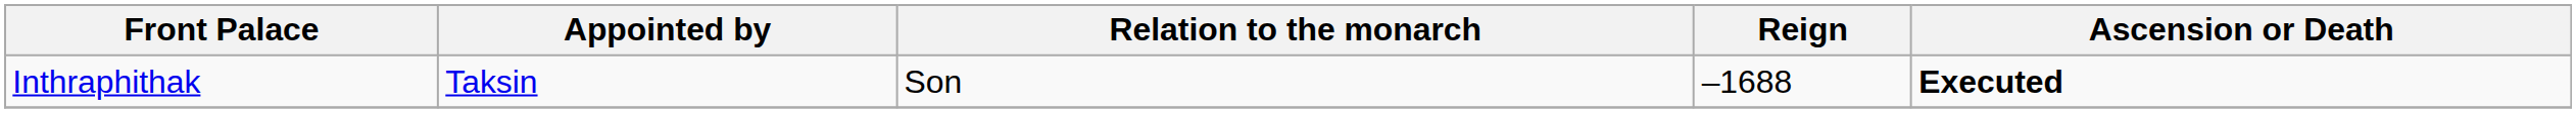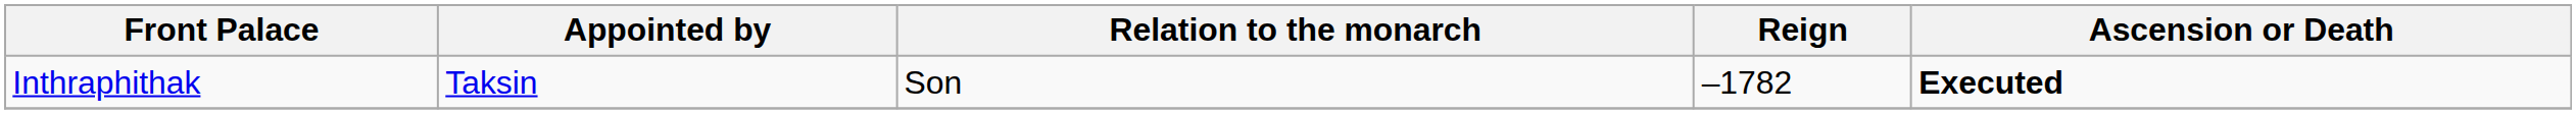Inthraphithak | Reign: –1688 -> –1782
